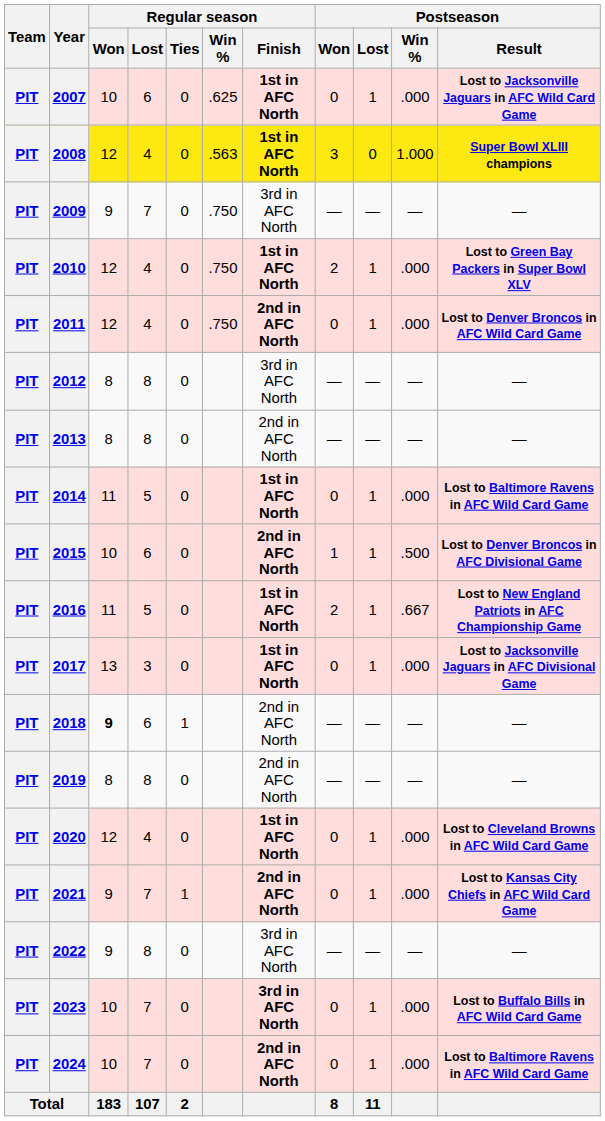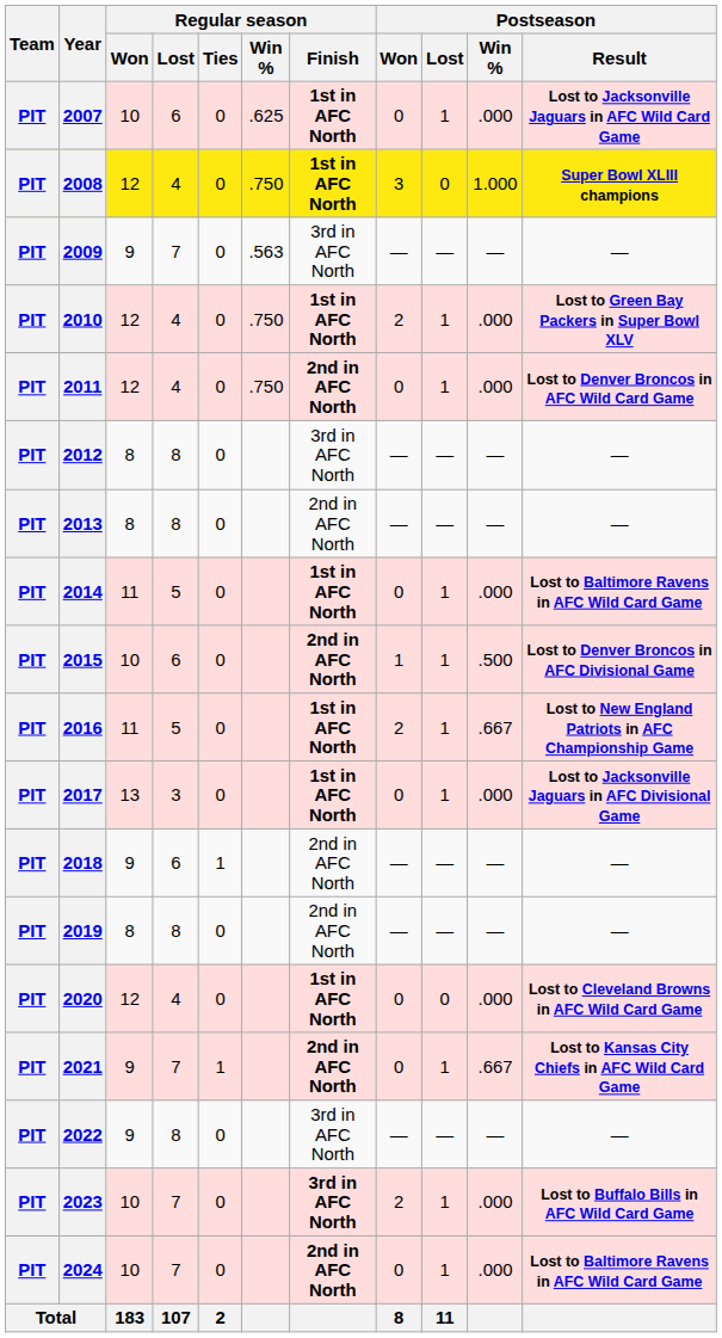2008 | Regular season / Win %: .563 -> .750
2009 | Regular season / Win %: .750 -> .563
2018 | Regular season / Won: bold -> normal
2020 | Postseason / Lost: 1 -> 0
2021 | Postseason / Win %: .000 -> .667
2023 | Postseason / Won: 0 -> 2
